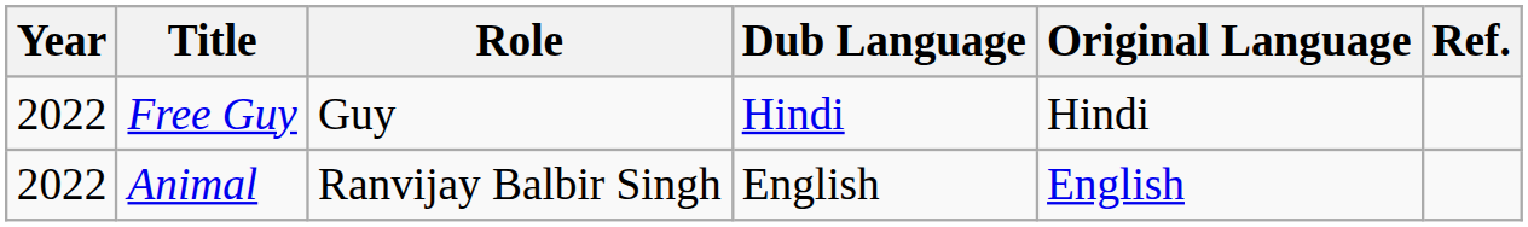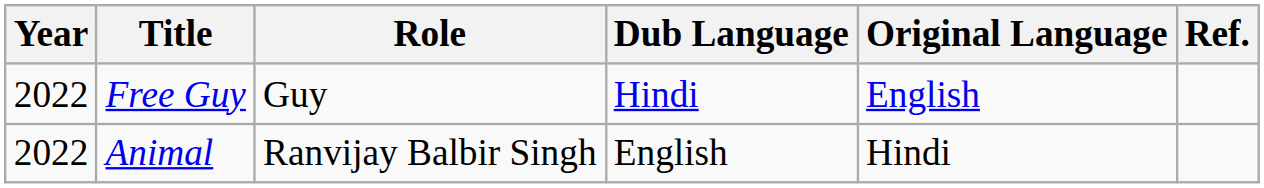Free Guy | Original Language: Hindi -> English
Animal | Original Language: English -> Hindi
